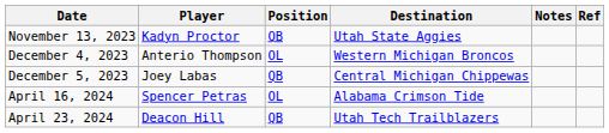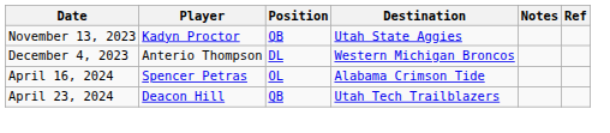December 4, 2023 | Position: OL -> DL
- row: December 5, 2023 | Joey Labas | QB | Central Michigan Chippewas
